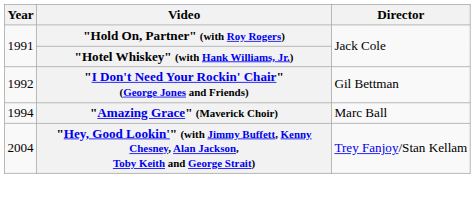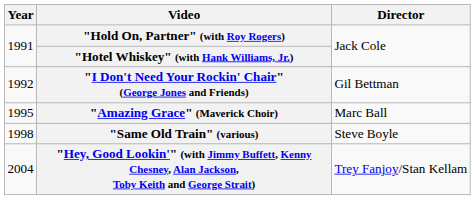"Amazing Grace" (Maverick Choir) | Year: 1994 -> 1995
+ row: 1998 | "Same Old Train" (various) | Steve Boyle
